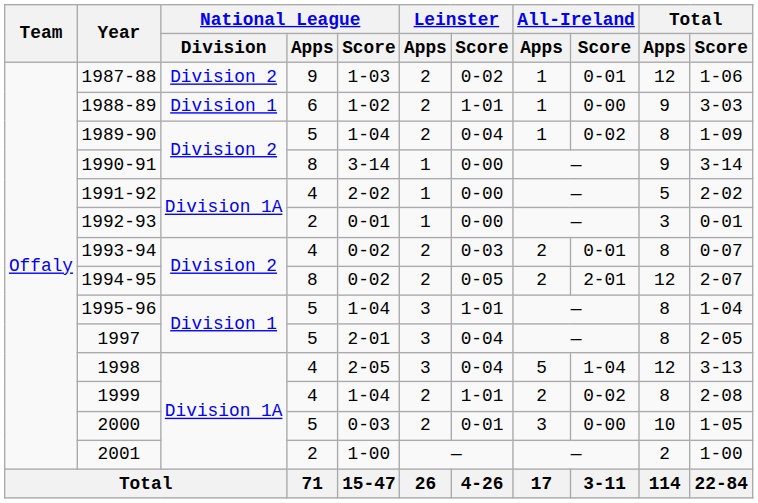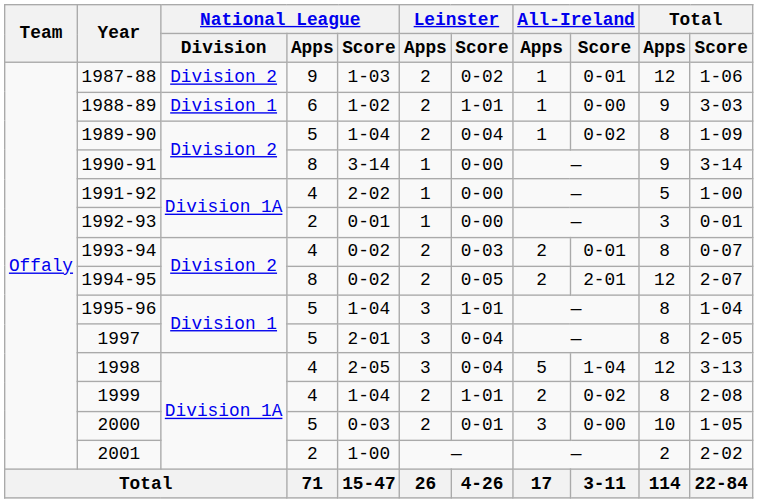1991-92 | Total / Score: 2-02 -> 1-00
2001 | Total / Score: 1-00 -> 2-02
